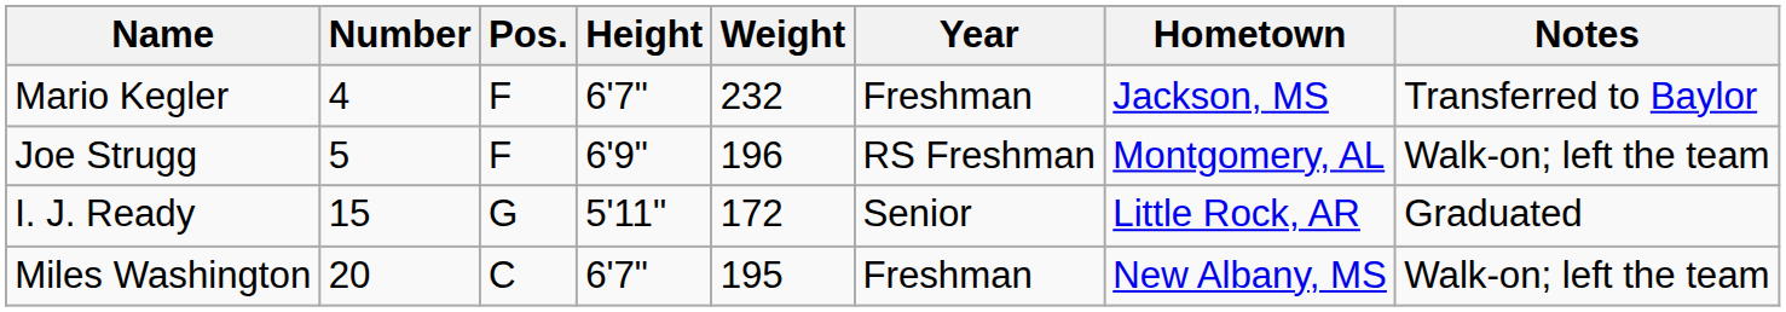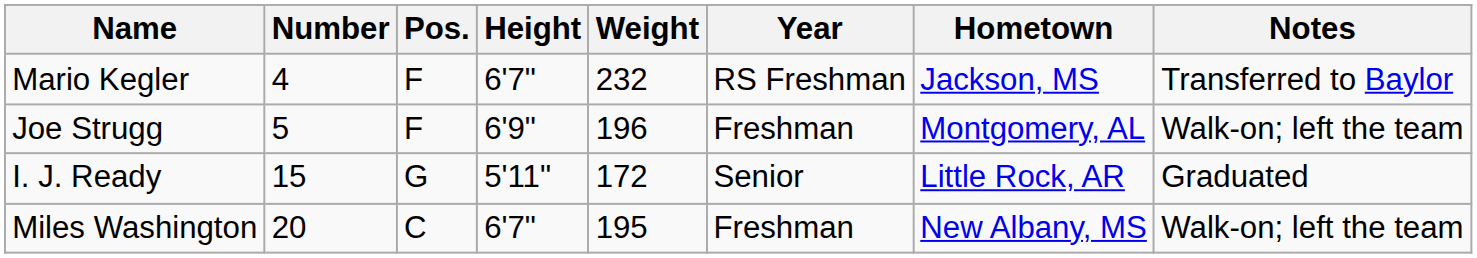Mario Kegler | Year: Freshman -> RS Freshman
Joe Strugg | Year: RS Freshman -> Freshman
